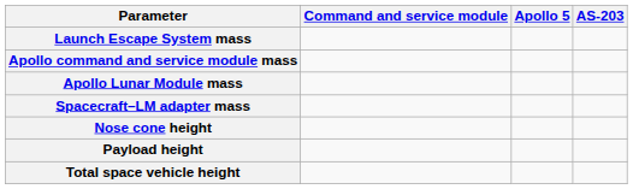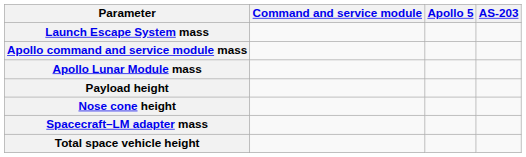rows swapped: Spacecraft–LM adapter mass <-> Payload height
